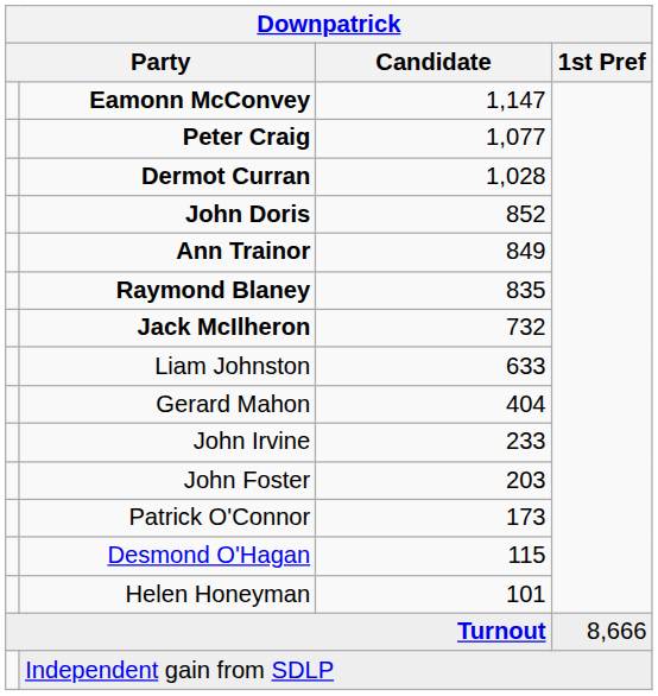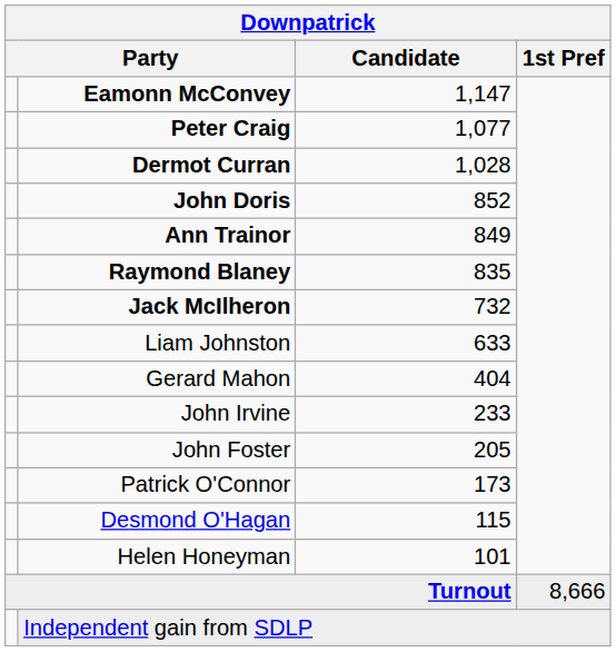John Foster | Candidate: 203 -> 205
